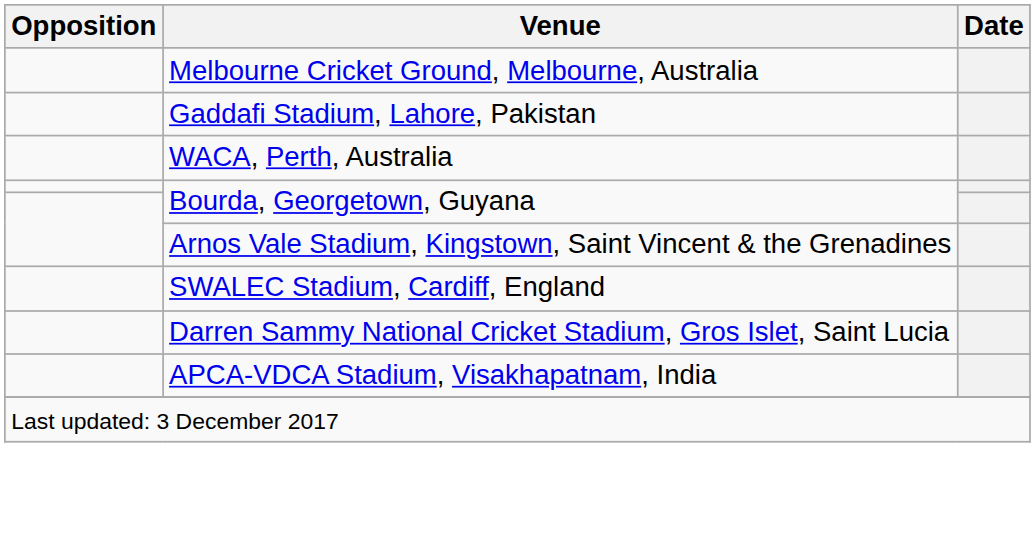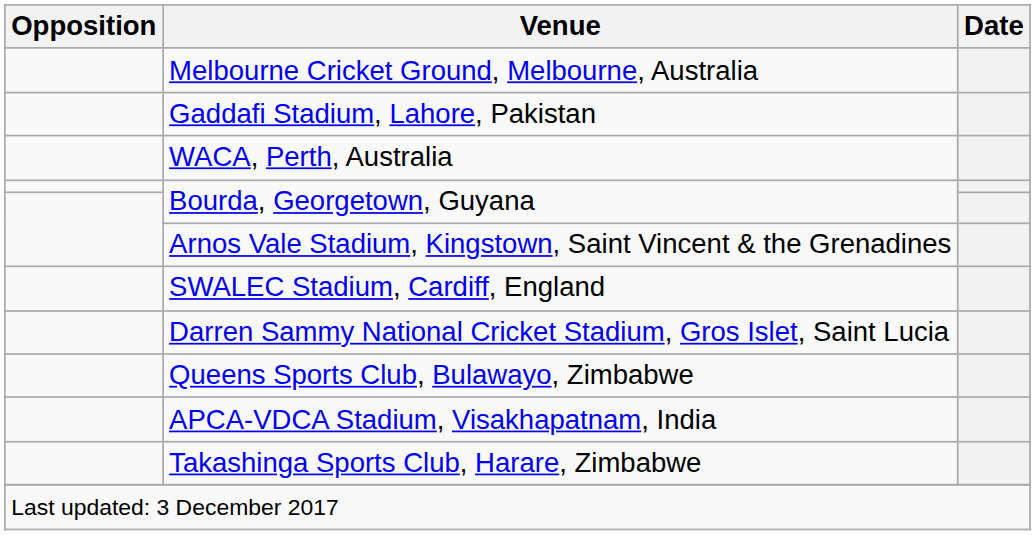+ row: Queens Sports Club, Bulawayo, Zimbabwe
+ row: Takashinga Sports Club, Harare, Zimbabwe
